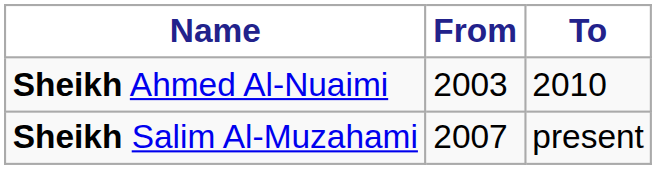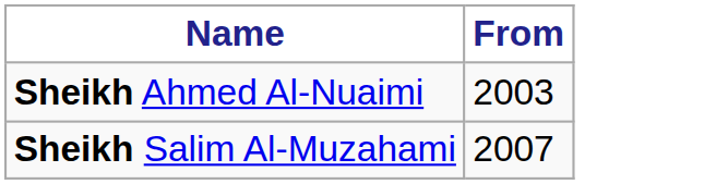- column: To | 2010 | present
